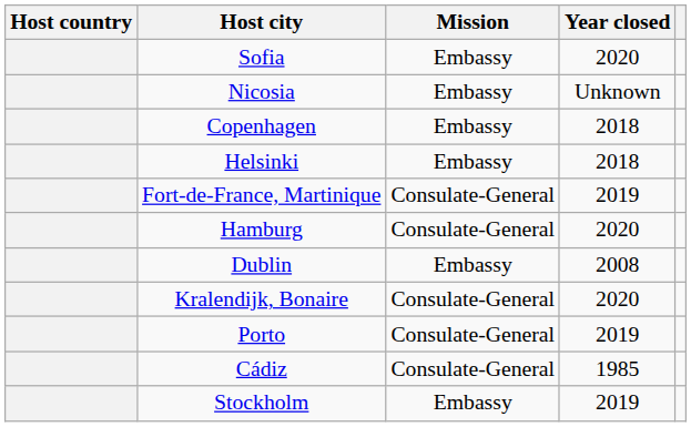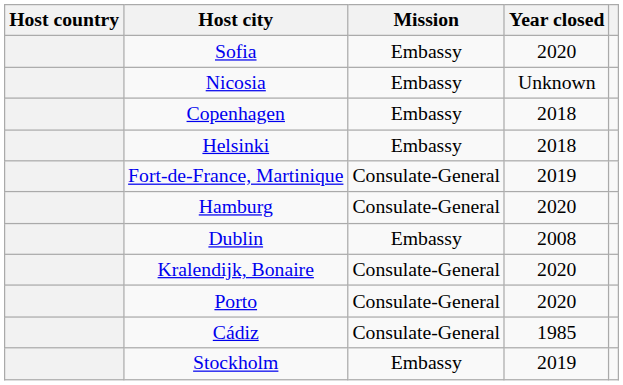Porto | Year closed: 2019 -> 2020
